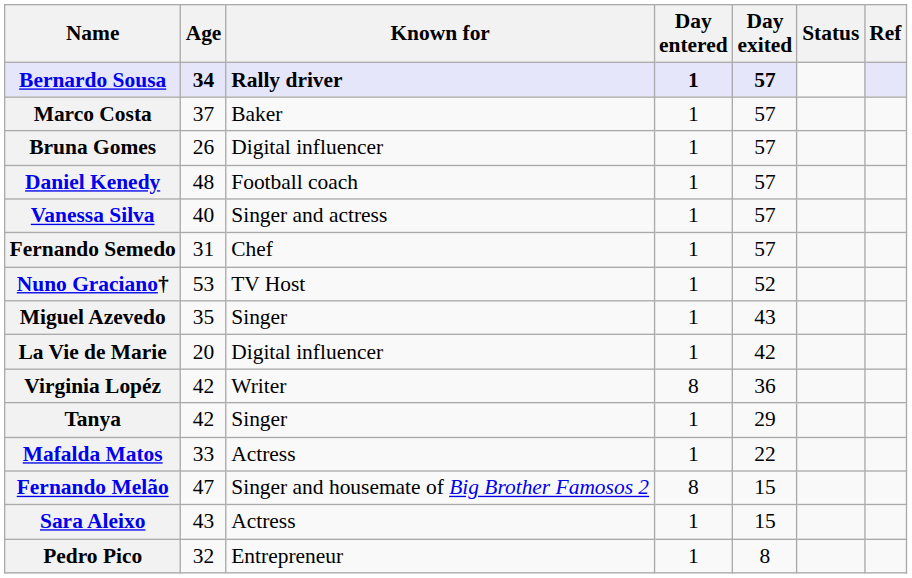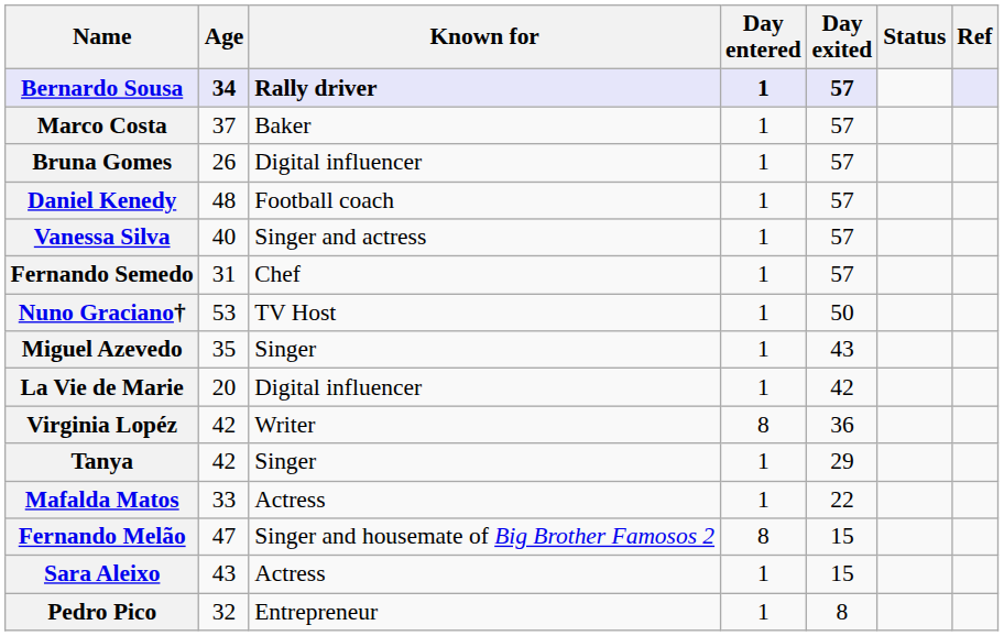Nuno Graciano† | Day exited: 52 -> 50
